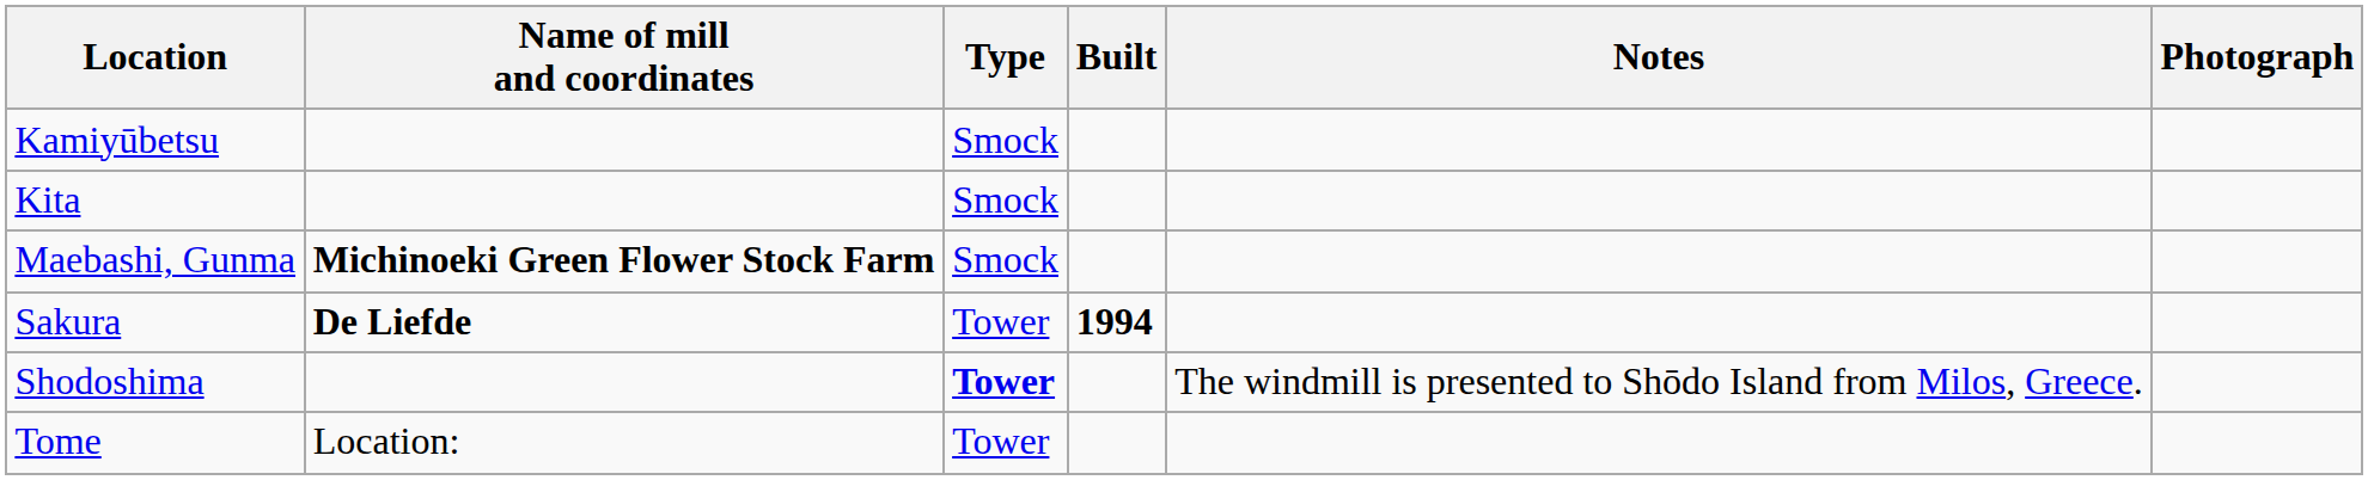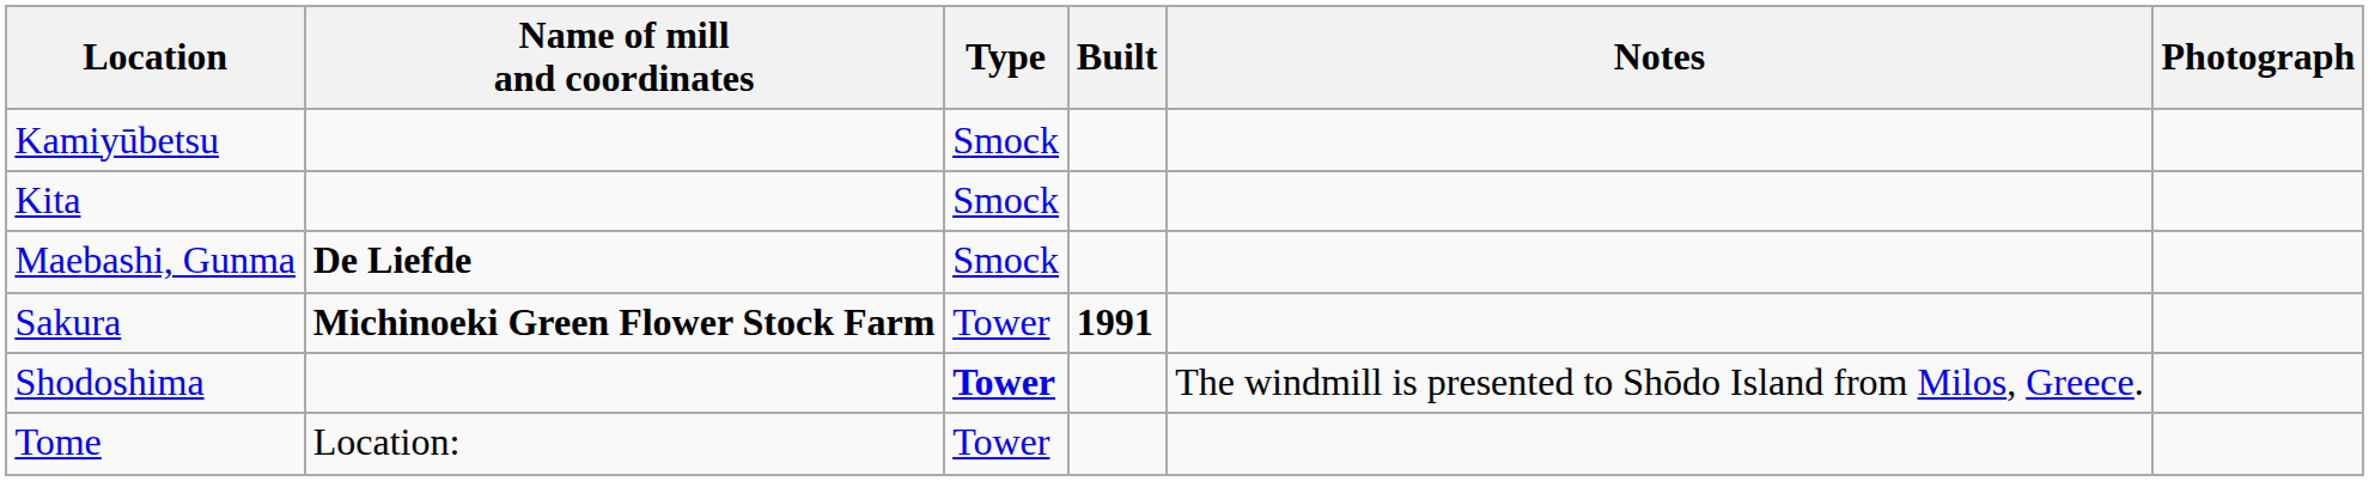Maebashi, Gunma | Name of mill and coordinates: Michinoeki Green Flower Stock Farm -> De Liefde
Sakura | Name of mill and coordinates: De Liefde -> Michinoeki Green Flower Stock Farm
Sakura | Built: 1994 -> 1991
